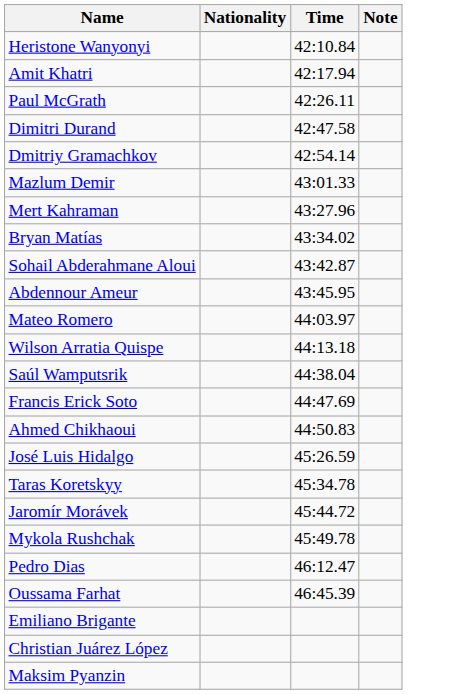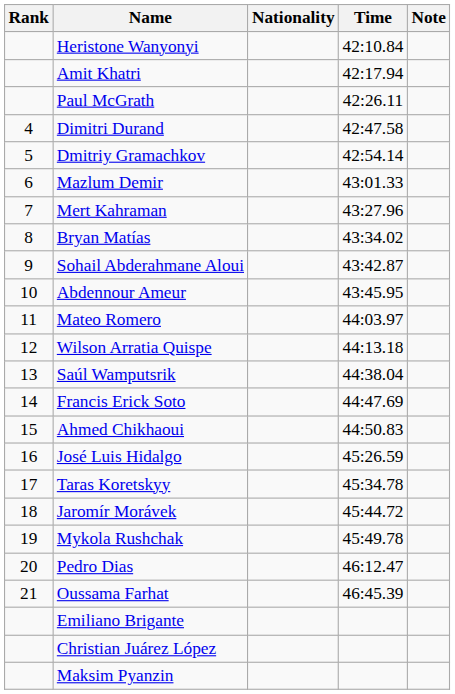+ column: Rank | 4 | 5 | 6 | 7 | 8 | 9 | 10 | 11 | 12 | 13 | 14 | 15 | 16 | 17 | 18 | 19 | 20 | 21
